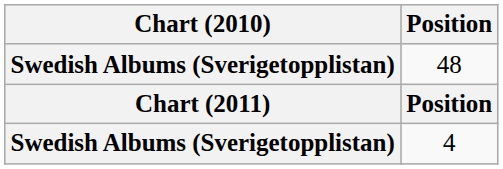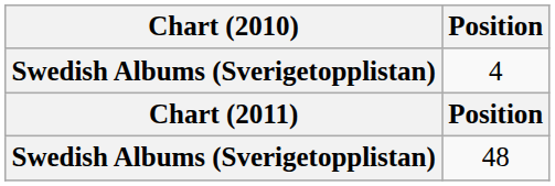rows swapped: 4 <-> 48
